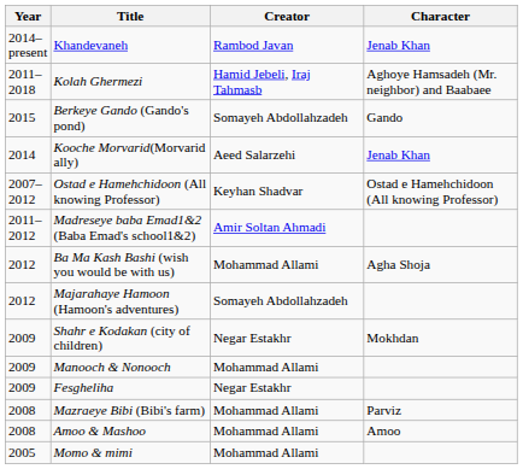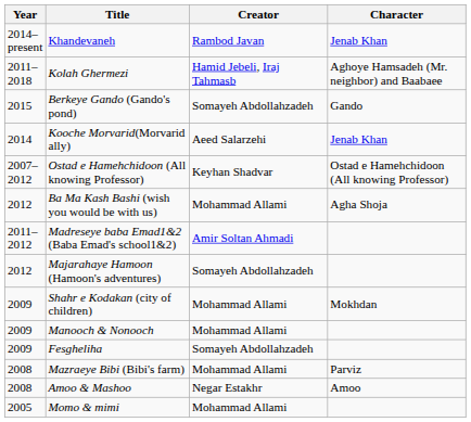rows swapped: Ba Ma Kash Bashi (wish you would be with us) <-> Madreseye baba Emad1&2 (Baba Emad's school1&2)
Shahr e Kodakan (city of children) | Creator: Negar Estakhr -> Mohammad Allami
Fesgheliha | Creator: Negar Estakhr -> Somayeh Abdollahzadeh
Amoo & Mashoo | Creator: Mohammad Allami -> Negar Estakhr
